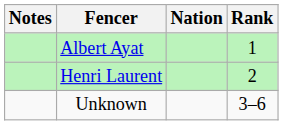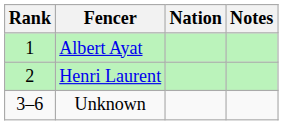columns swapped: Rank <-> Notes
